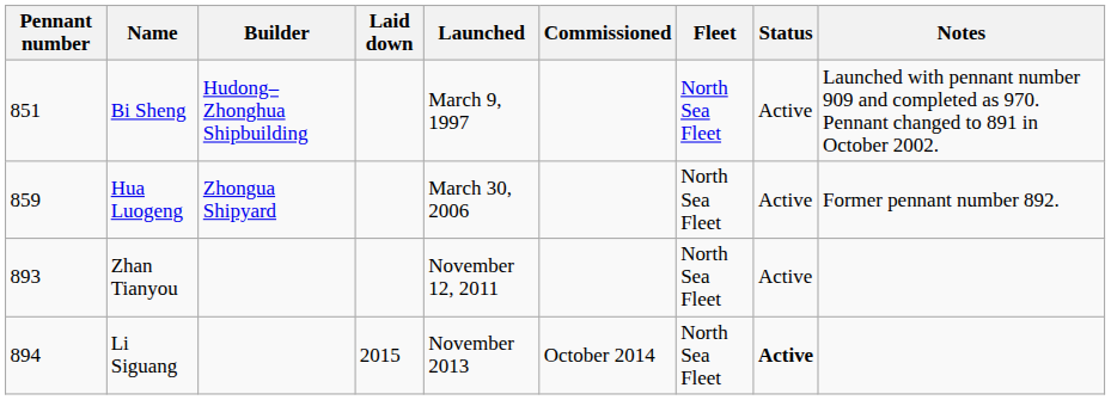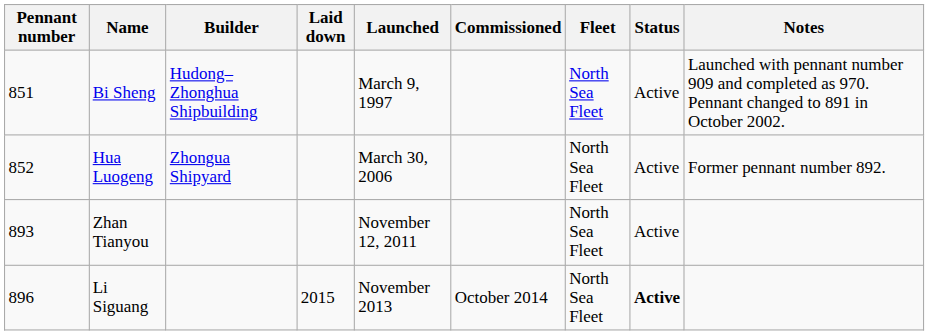Hua Luogeng | Pennant number: 859 -> 852
Li Siguang | Pennant number: 894 -> 896
